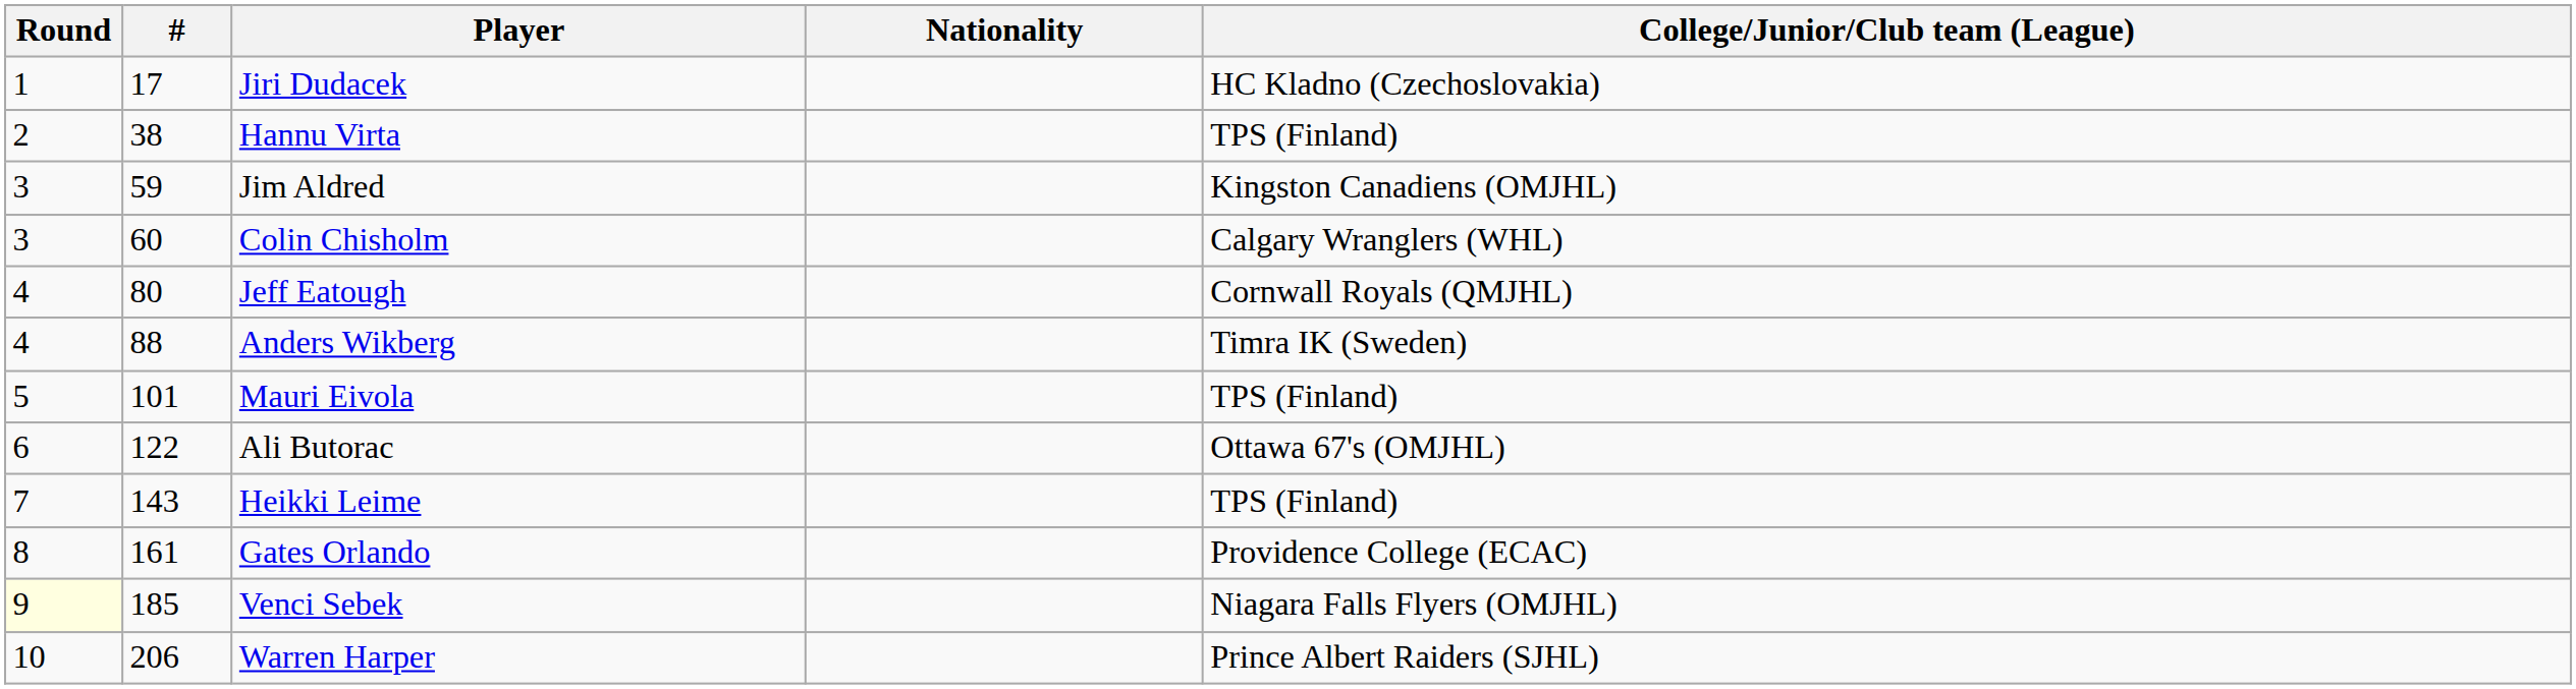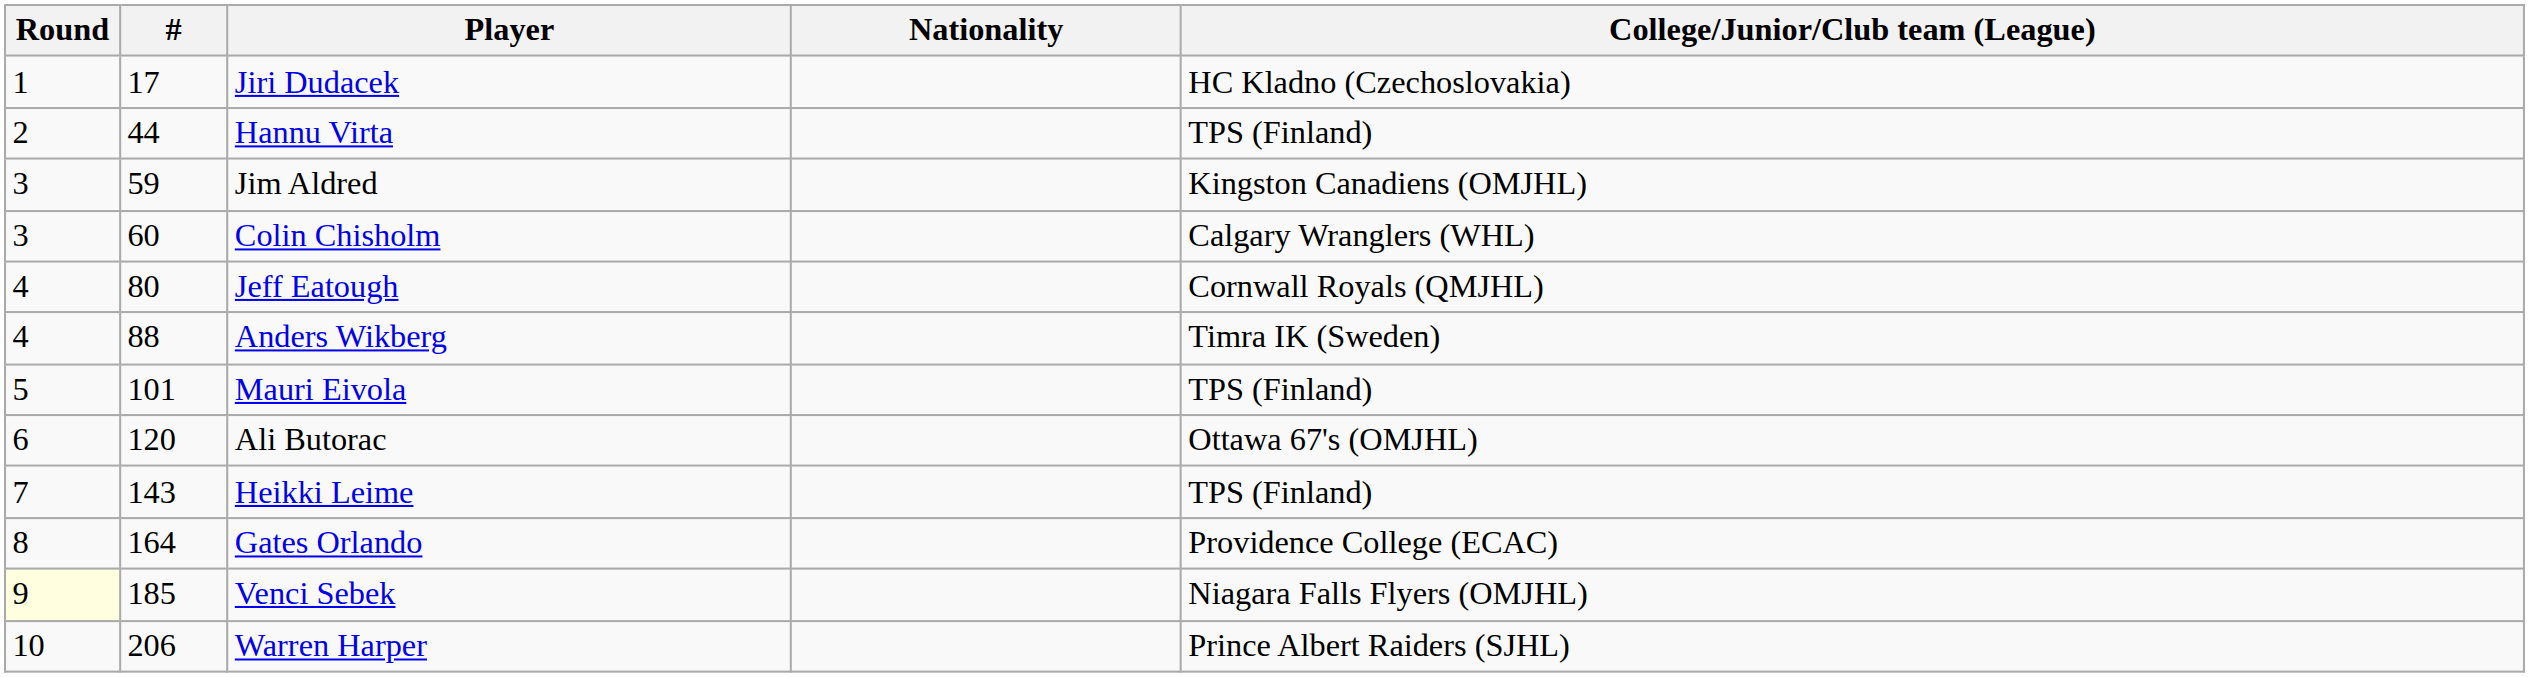Hannu Virta | #: 38 -> 44
Ali Butorac | #: 122 -> 120
Gates Orlando | #: 161 -> 164
